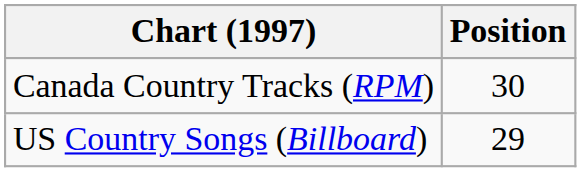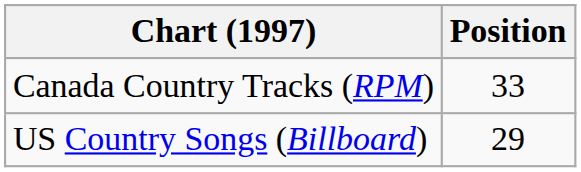Canada Country Tracks (RPM) | Position: 30 -> 33
